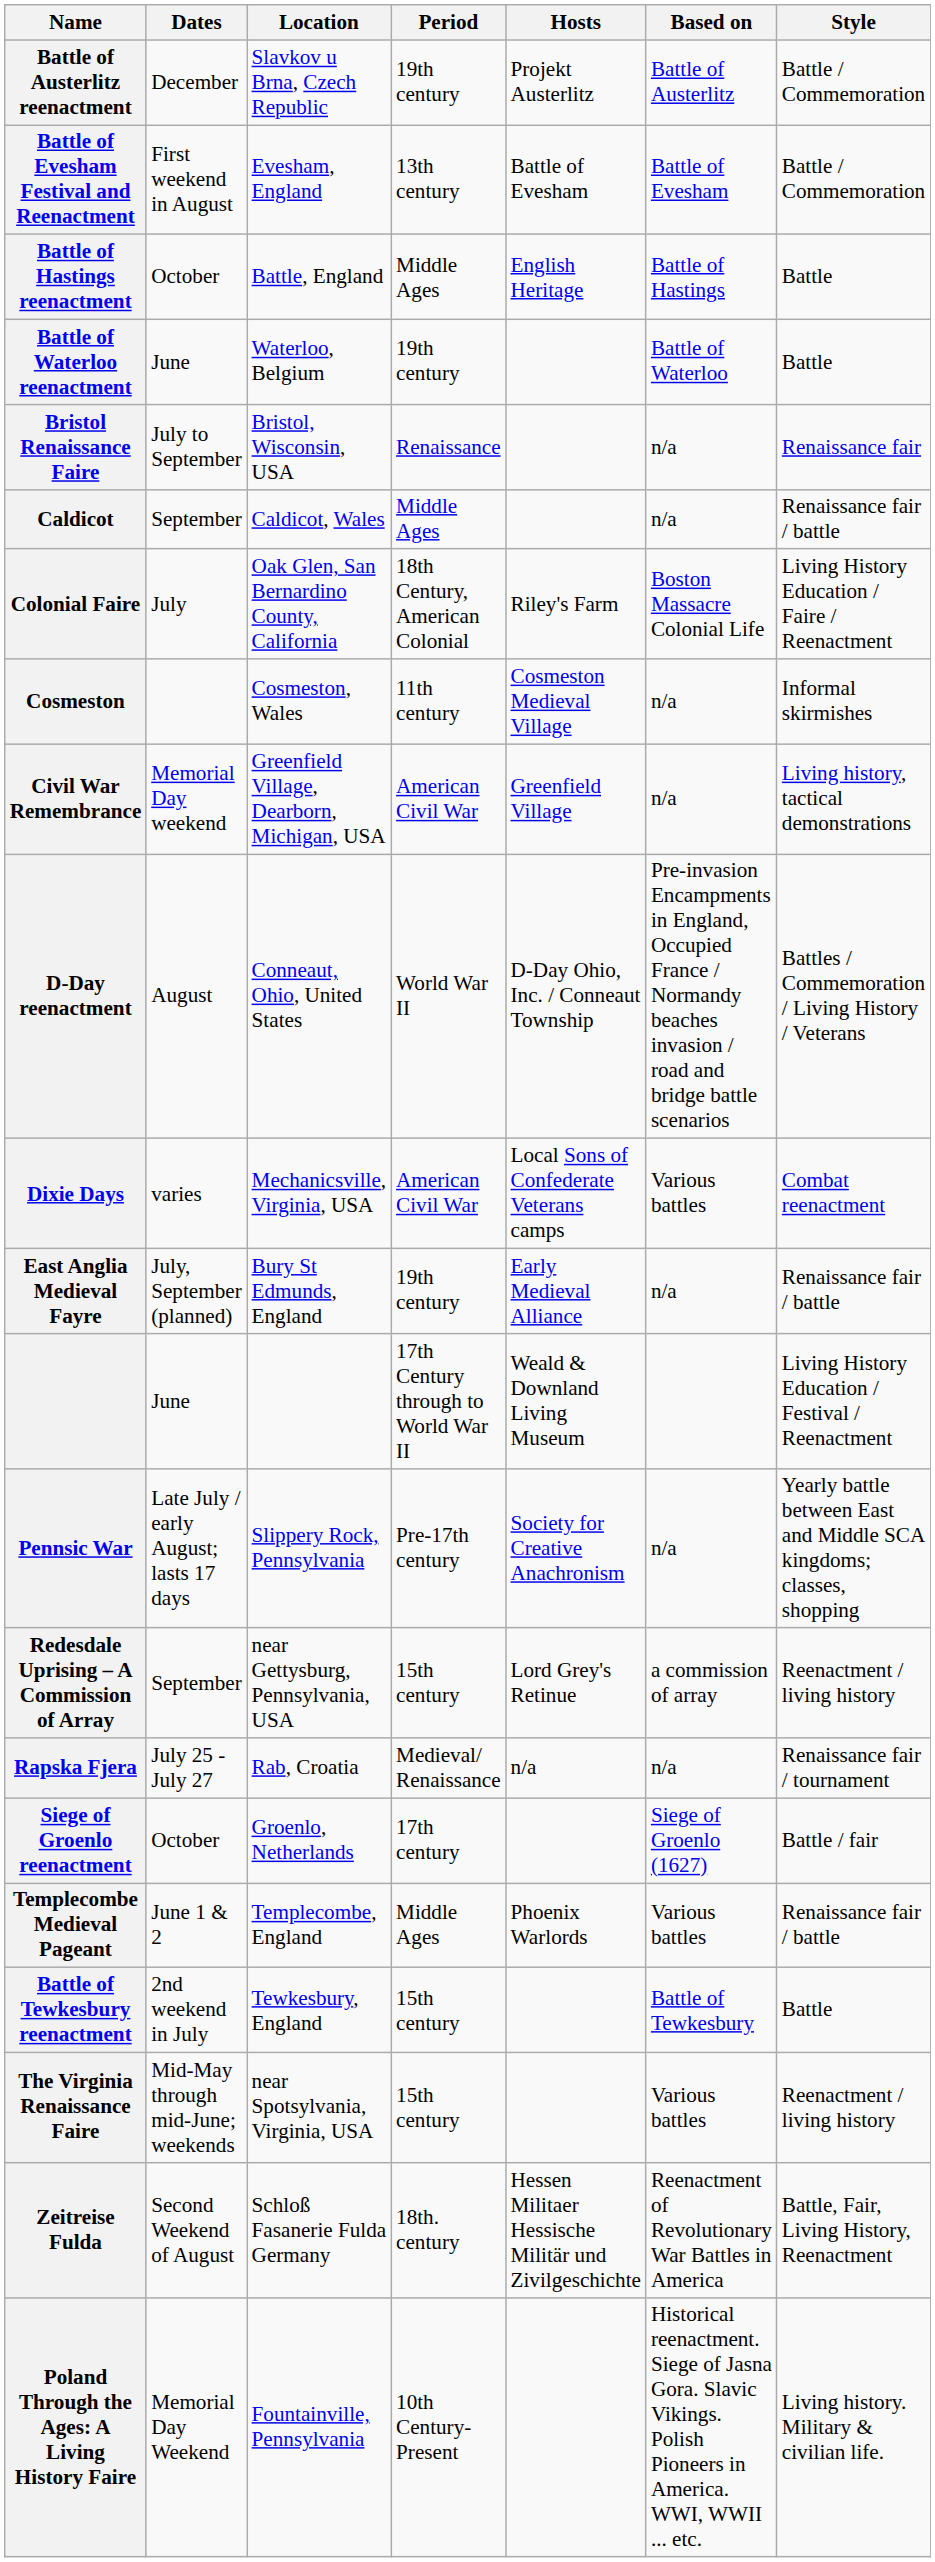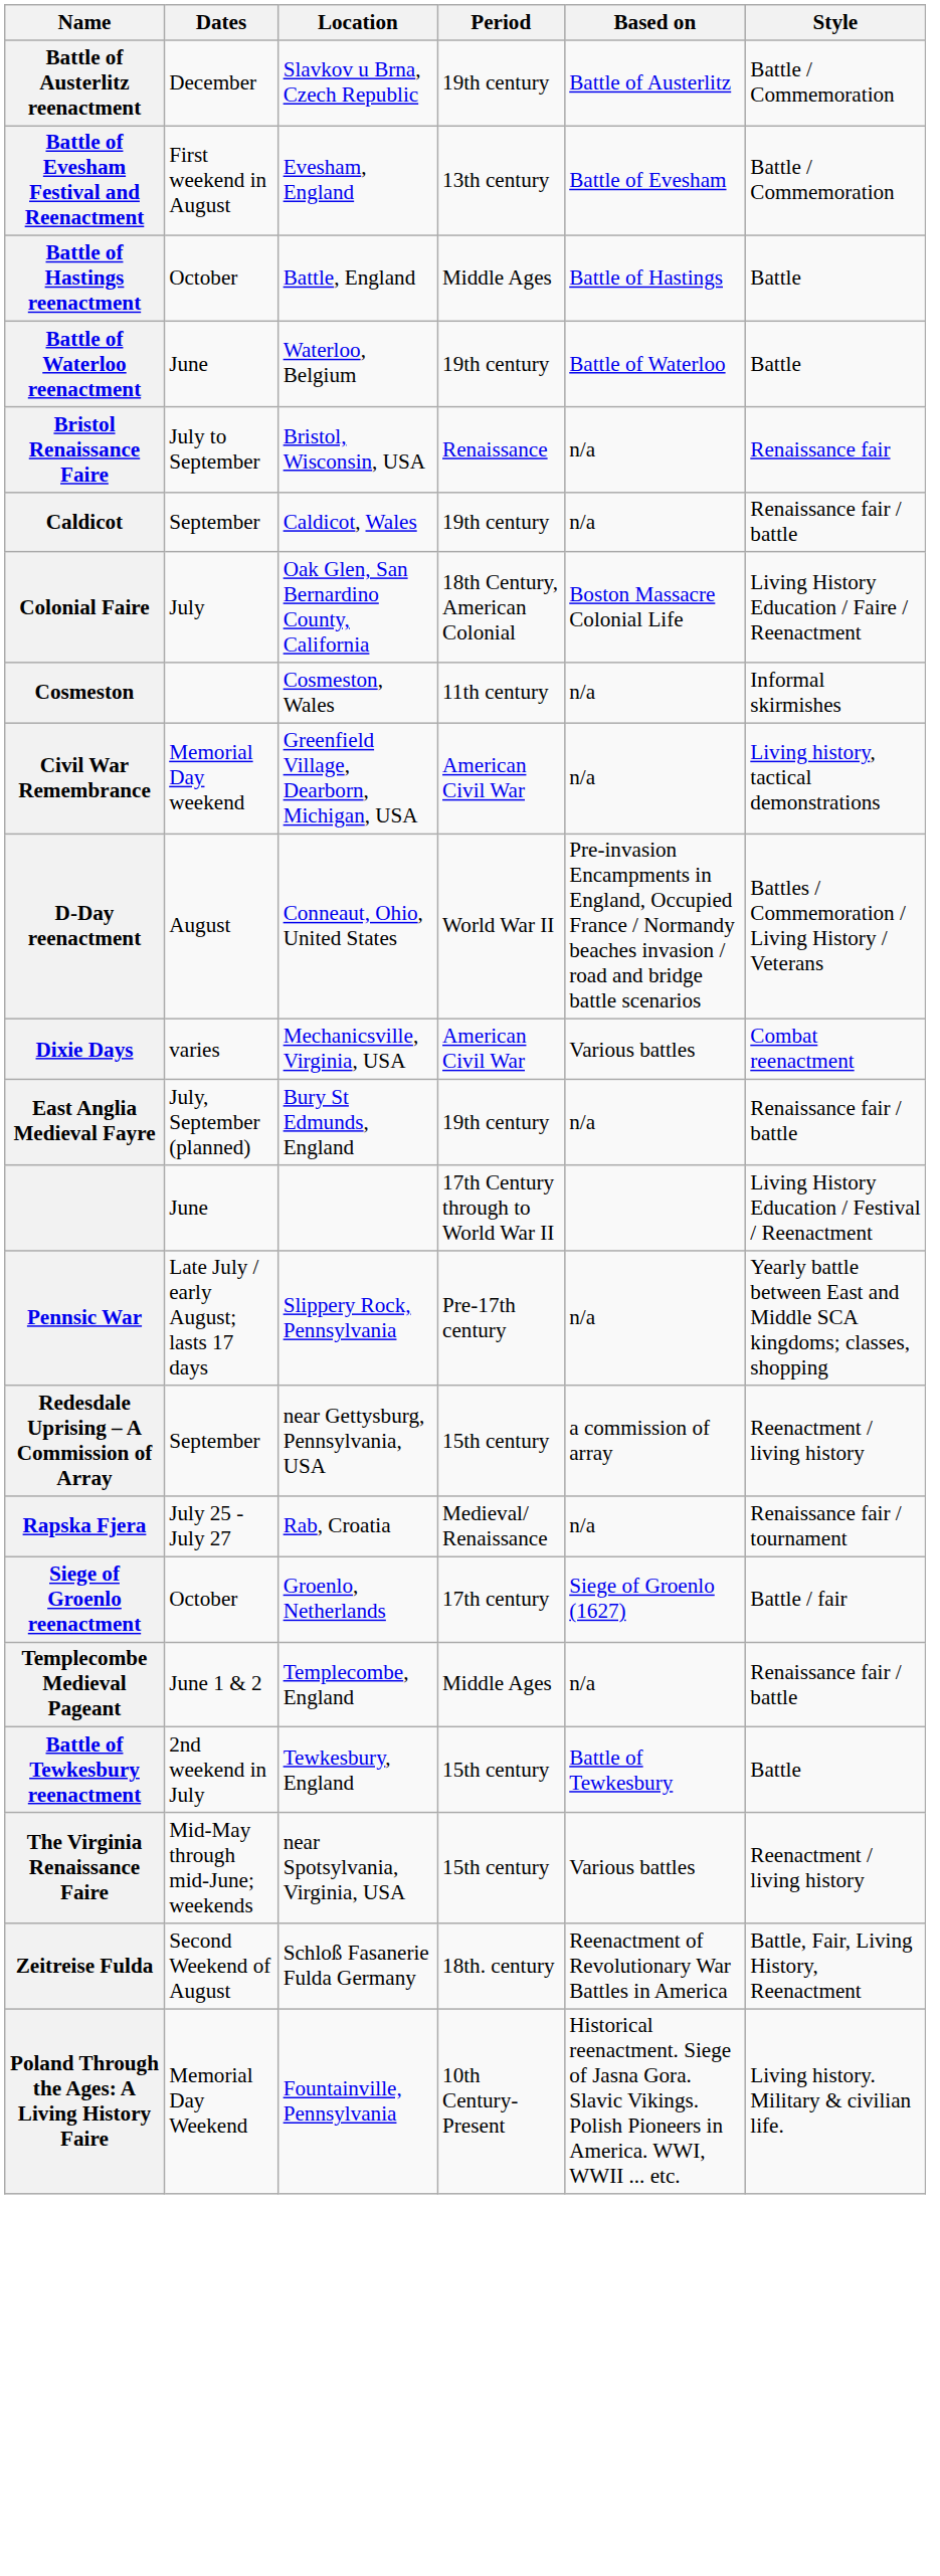- column: Hosts | Projekt Austerlitz | Battle of Evesham | English Heritage | Riley's Farm | Cosmeston Medieval Village | Greenfield Village | D-Day Ohio, Inc. / Conneaut Township | Local Sons of Confederate Veterans camps | Early Medieval Alliance | Weald & Downland Living Museum | Society for Creative Anachronism | Lord Grey's Retinue | n/a | Phoenix Warlords | Hessen Militaer Hessische Militär und Zivilgeschichte
Caldicot | Period: Middle Ages -> 19th century
Templecombe Medieval Pageant | Based on: Various battles -> n/a
